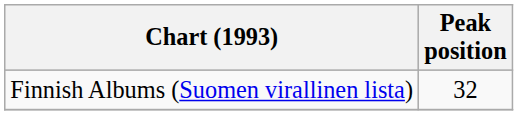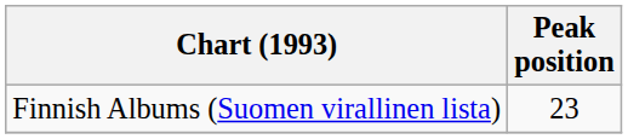Finnish Albums (Suomen virallinen lista) | Peak position: 32 -> 23
